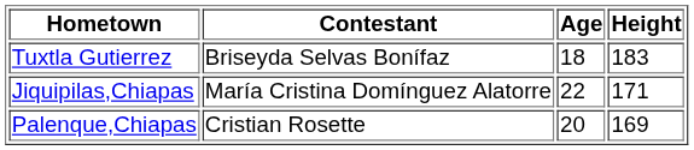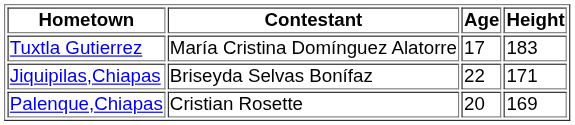Tuxtla Gutierrez | Contestant: Briseyda Selvas Bonífaz -> María Cristina Domínguez Alatorre
Tuxtla Gutierrez | Age: 18 -> 17
Jiquipilas,Chiapas | Contestant: María Cristina Domínguez Alatorre -> Briseyda Selvas Bonífaz
